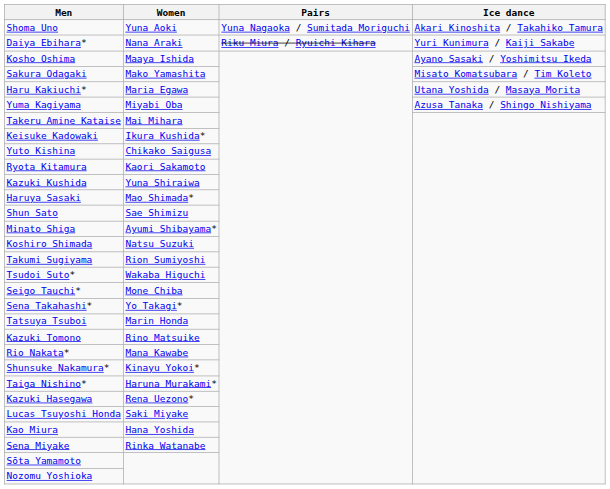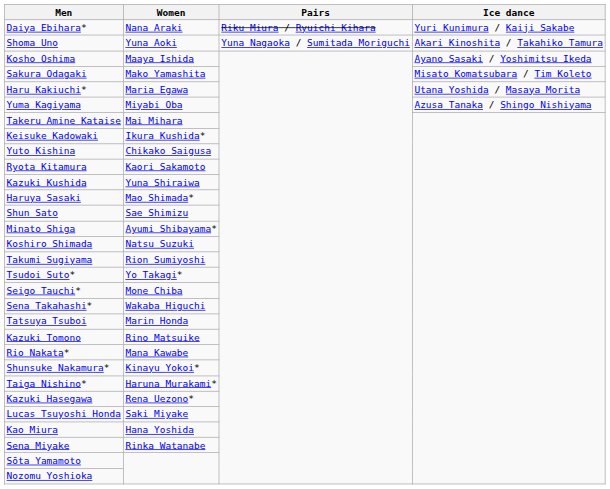rows swapped: Shoma Uno <-> Daiya Ebihara*
Tsudoi Suto* | Women: Wakaba Higuchi -> Yo Takagi*
Sena Takahashi* | Women: Yo Takagi* -> Wakaba Higuchi
